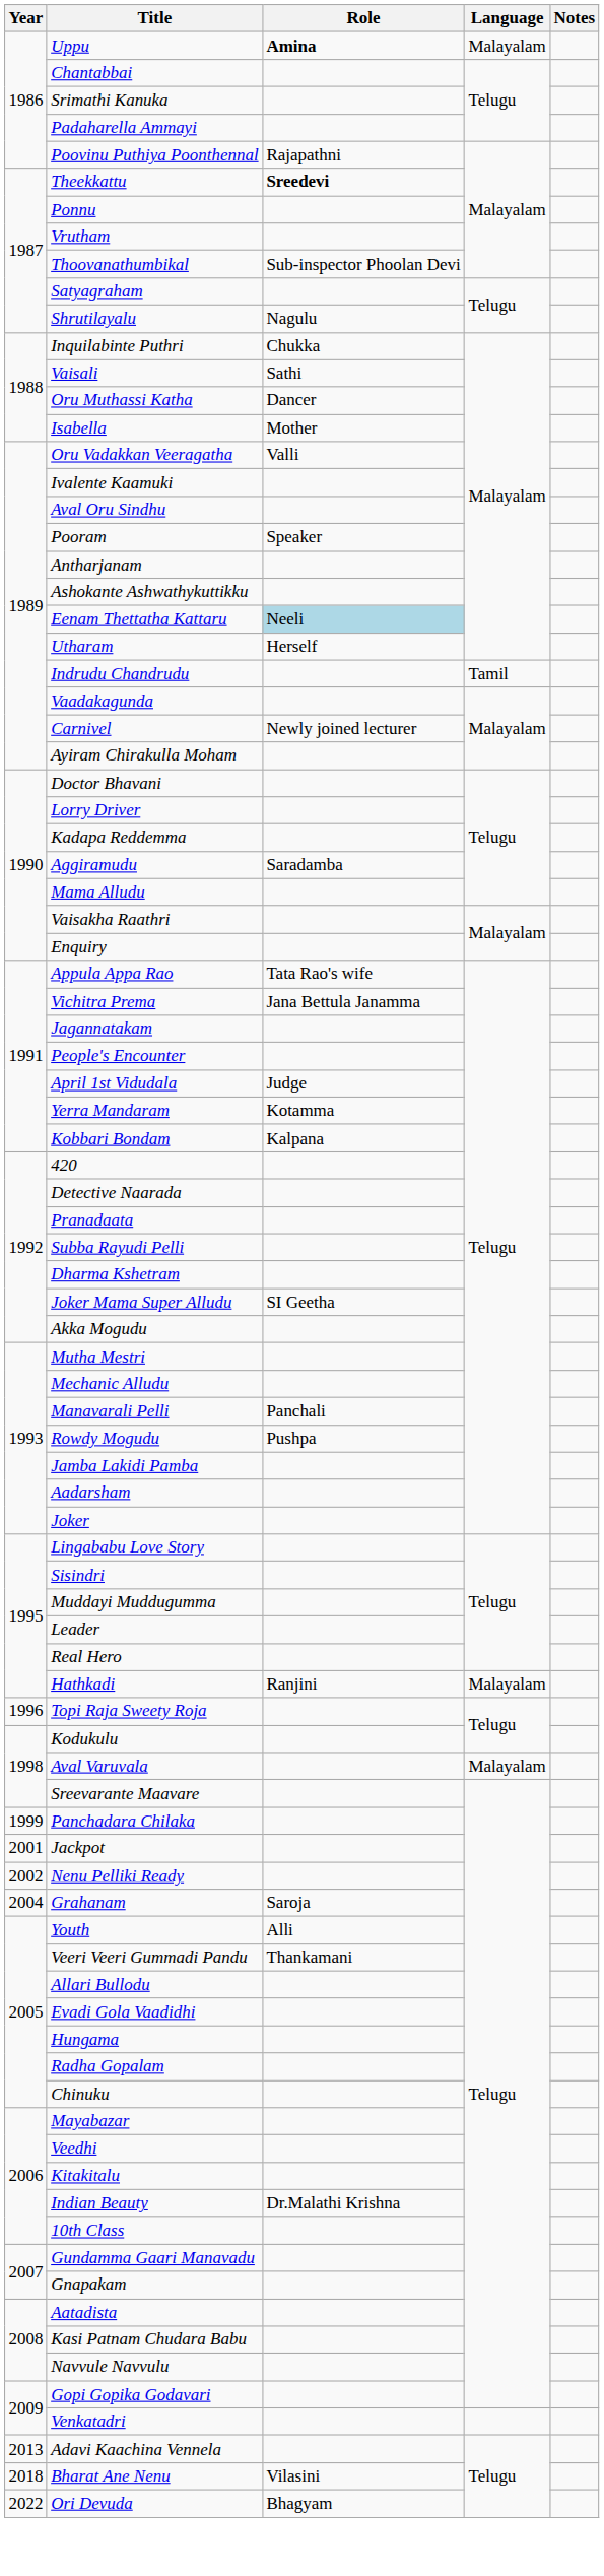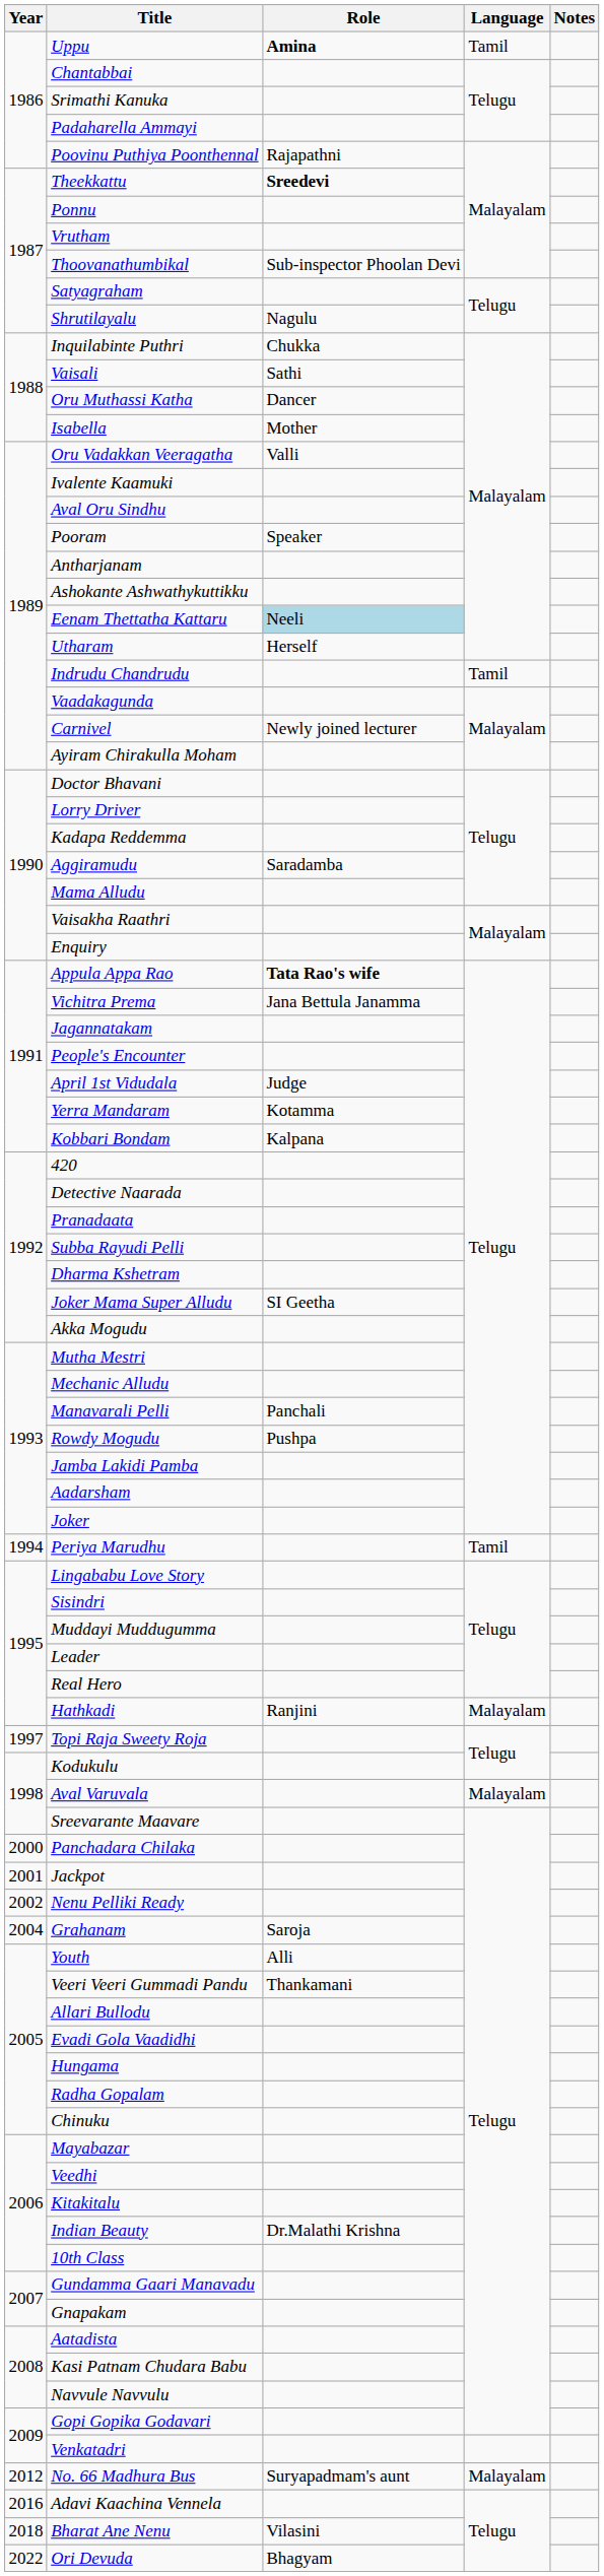Uppu | Language: Malayalam -> Tamil
Appula Appa Rao | Role: normal -> bold
+ row: 1994 | Periya Marudhu | Tamil
Topi Raja Sweety Roja | Year: 1996 -> 1997
Panchadara Chilaka | Year: 1999 -> 2000
+ row: 2012 | No. 66 Madhura Bus | Suryapadmam's aunt | Malayalam
Adavi Kaachina Vennela | Year: 2013 -> 2016
